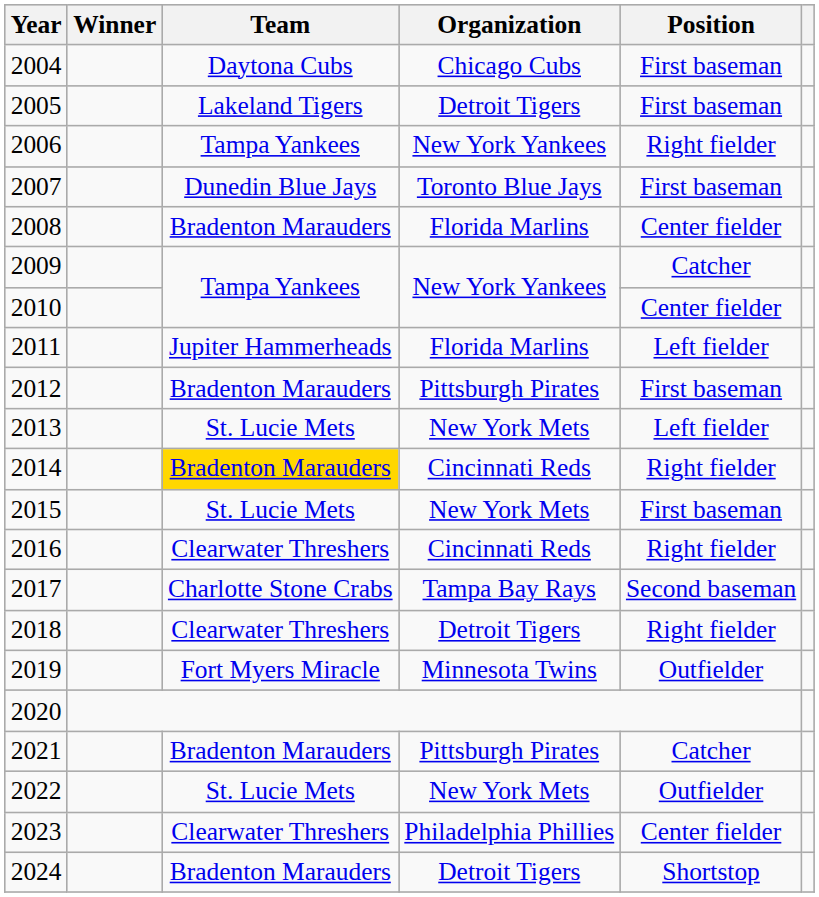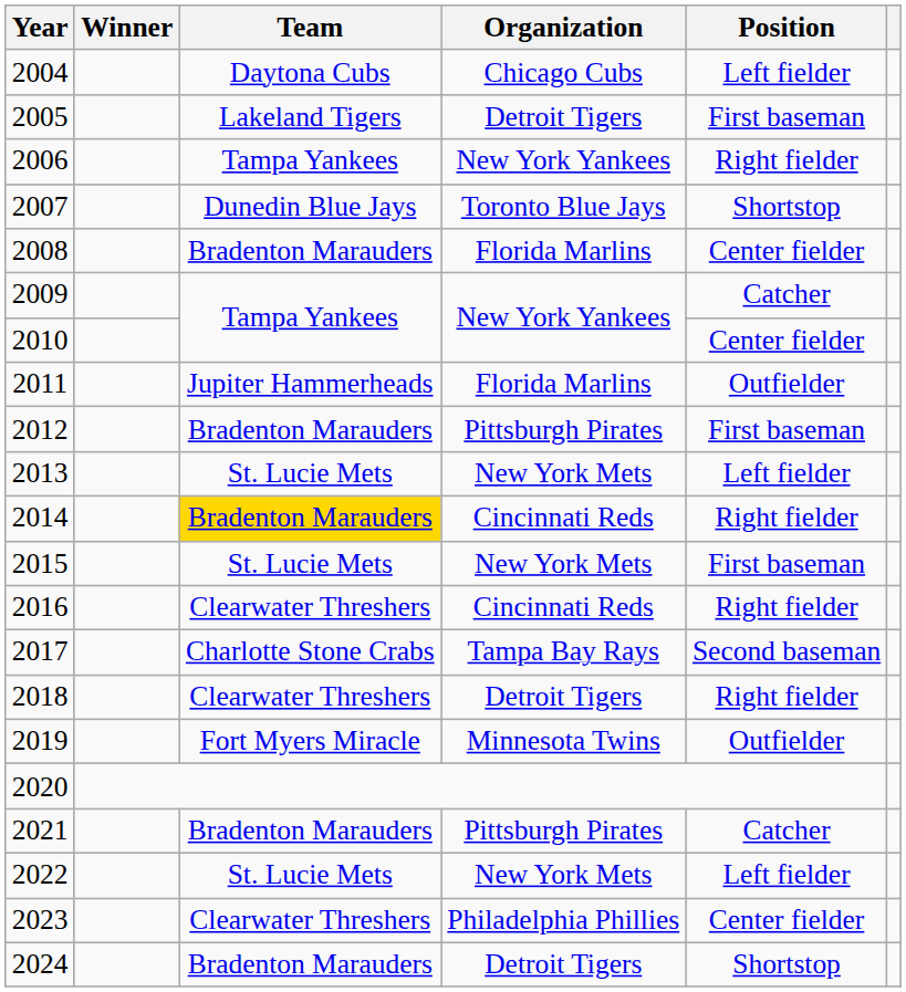2004 | Position: First baseman -> Left fielder
2007 | Position: First baseman -> Shortstop
2011 | Position: Left fielder -> Outfielder
2022 | Position: Outfielder -> Left fielder
